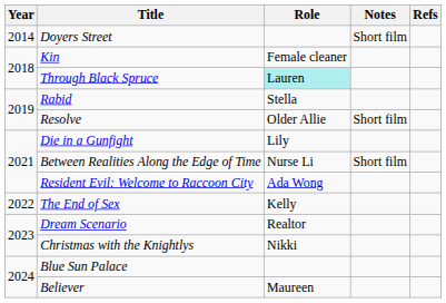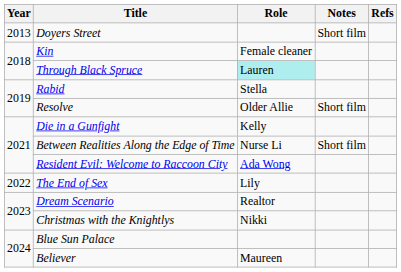Doyers Street | Year: 2014 -> 2013
Die in a Gunfight | Role: Lily -> Kelly
The End of Sex | Role: Kelly -> Lily
